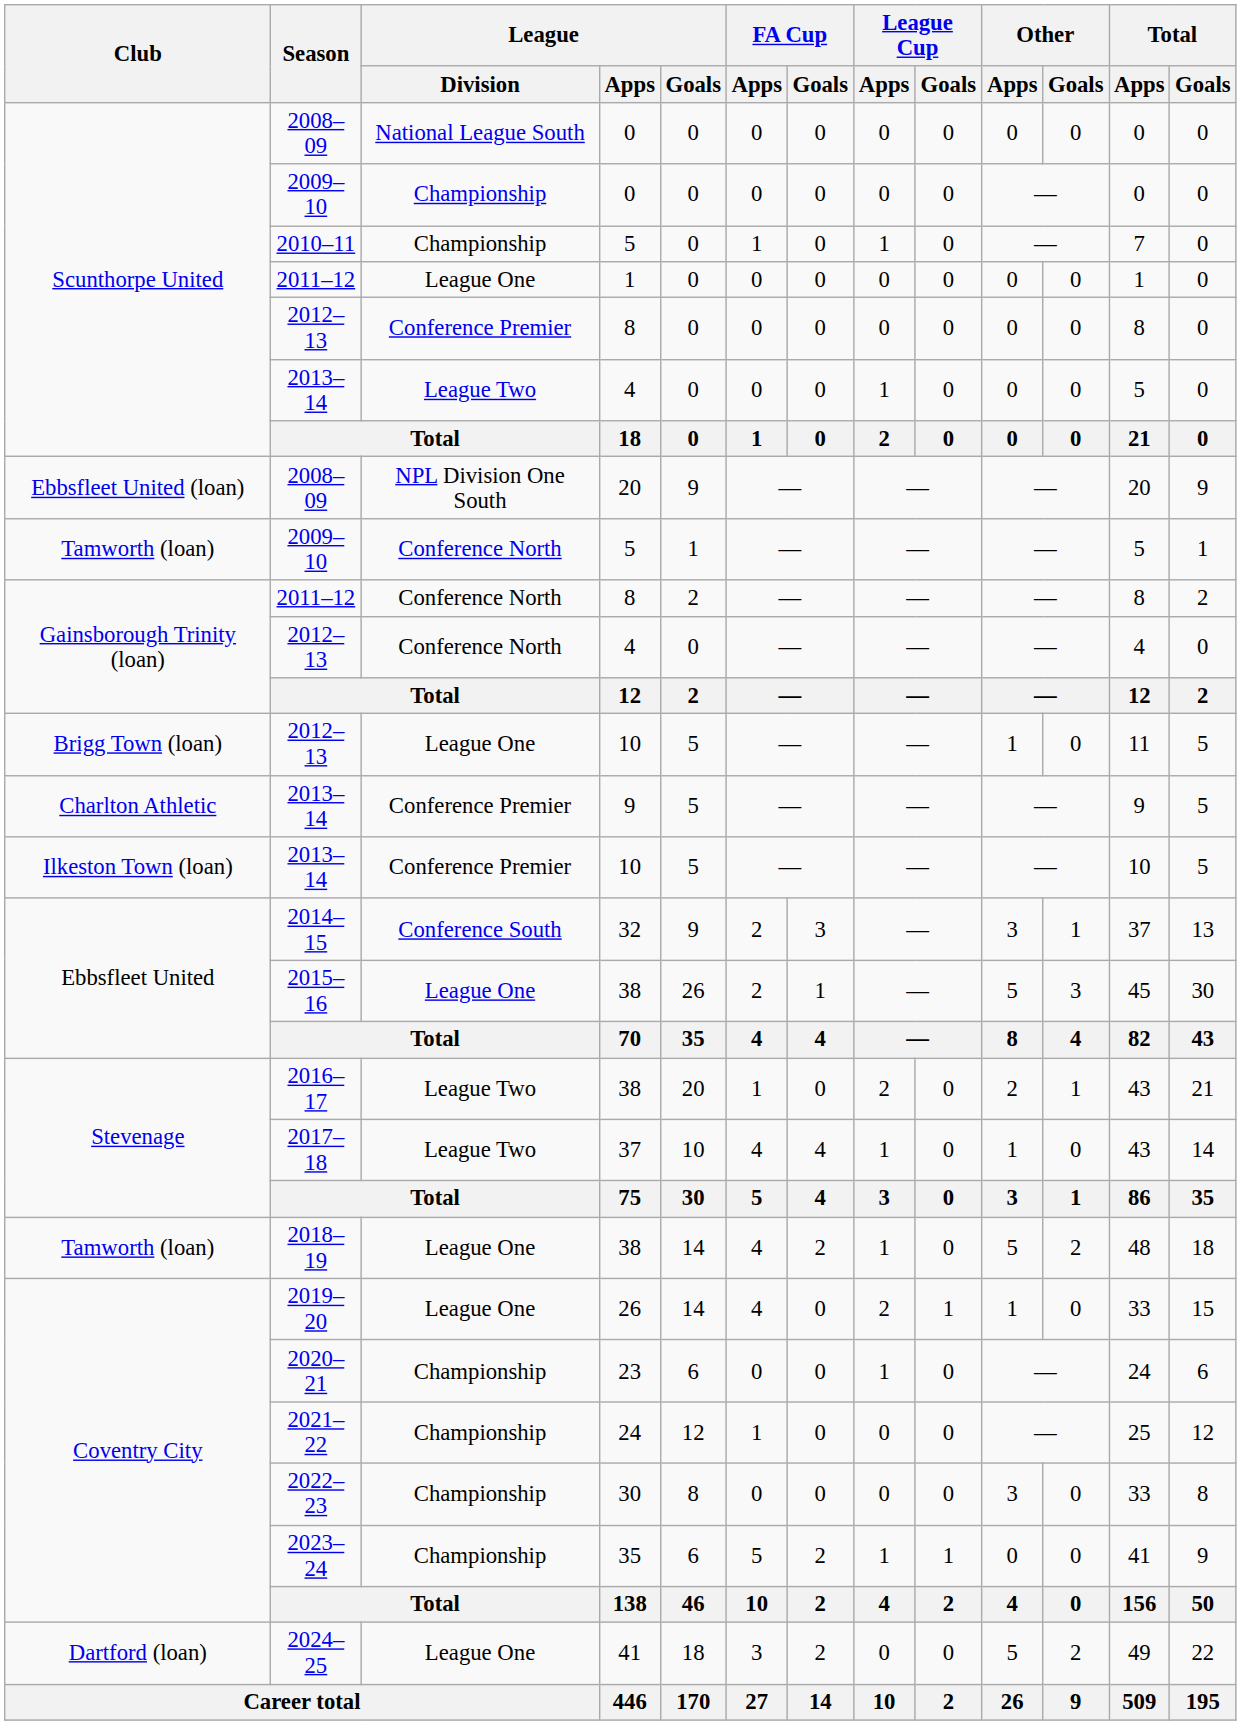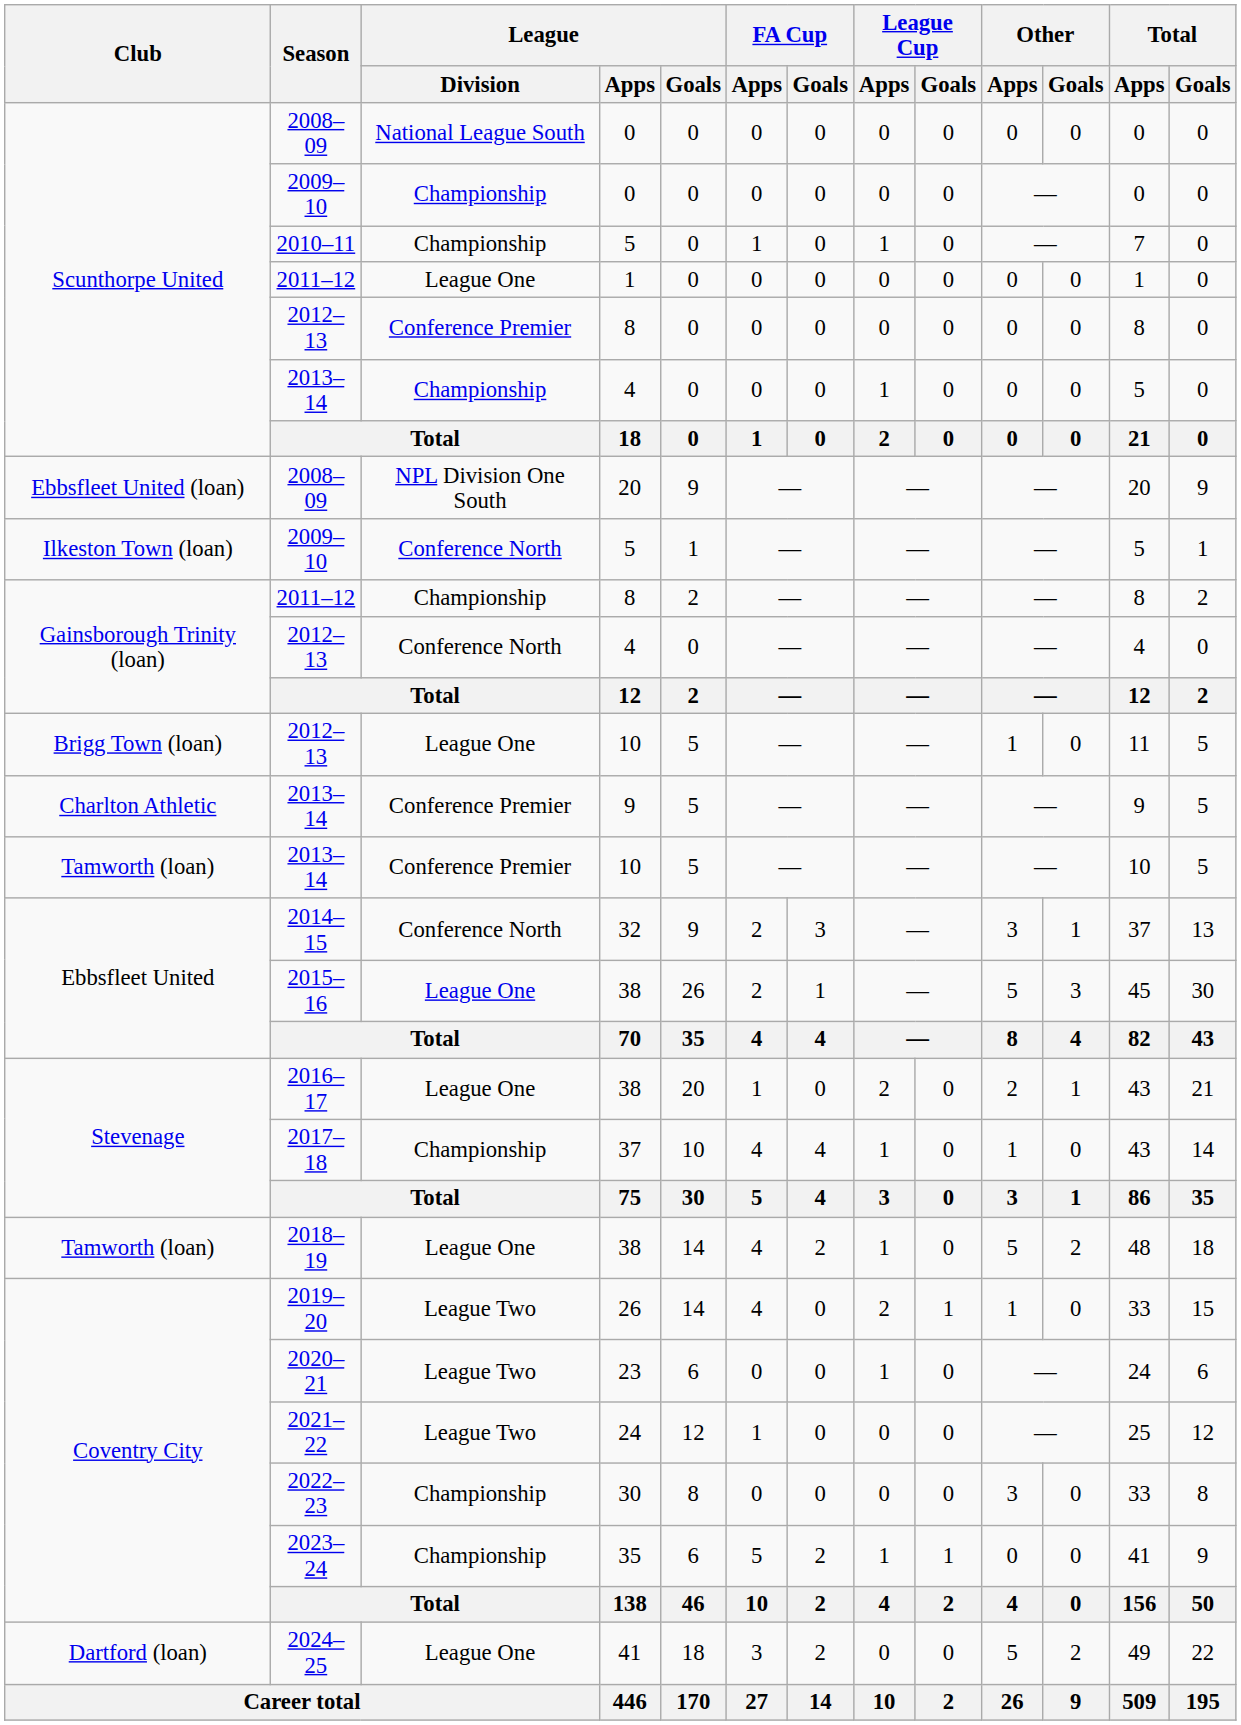2013–14 / 4 | League / Division: League Two -> Championship
2009–10 / 5 | Club: Tamworth (loan) -> Ilkeston Town (loan)
2011–12 / 8 | League / Division: Conference North -> Championship
2013–14 / 10 | Club: Ilkeston Town (loan) -> Tamworth (loan)
2014–15 | League / Division: Conference South -> Conference North
2016–17 | League / Division: League Two -> League One
2017–18 | League / Division: League Two -> Championship
2019–20 | League / Division: League One -> League Two
2020–21 | League / Division: Championship -> League Two
2021–22 | League / Division: Championship -> League Two
